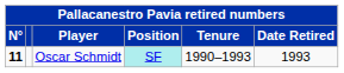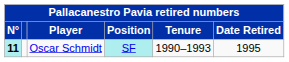Oscar Schmidt | N°: no background -> paleturquoise background
Oscar Schmidt | Date Retired: 1993 -> 1995
